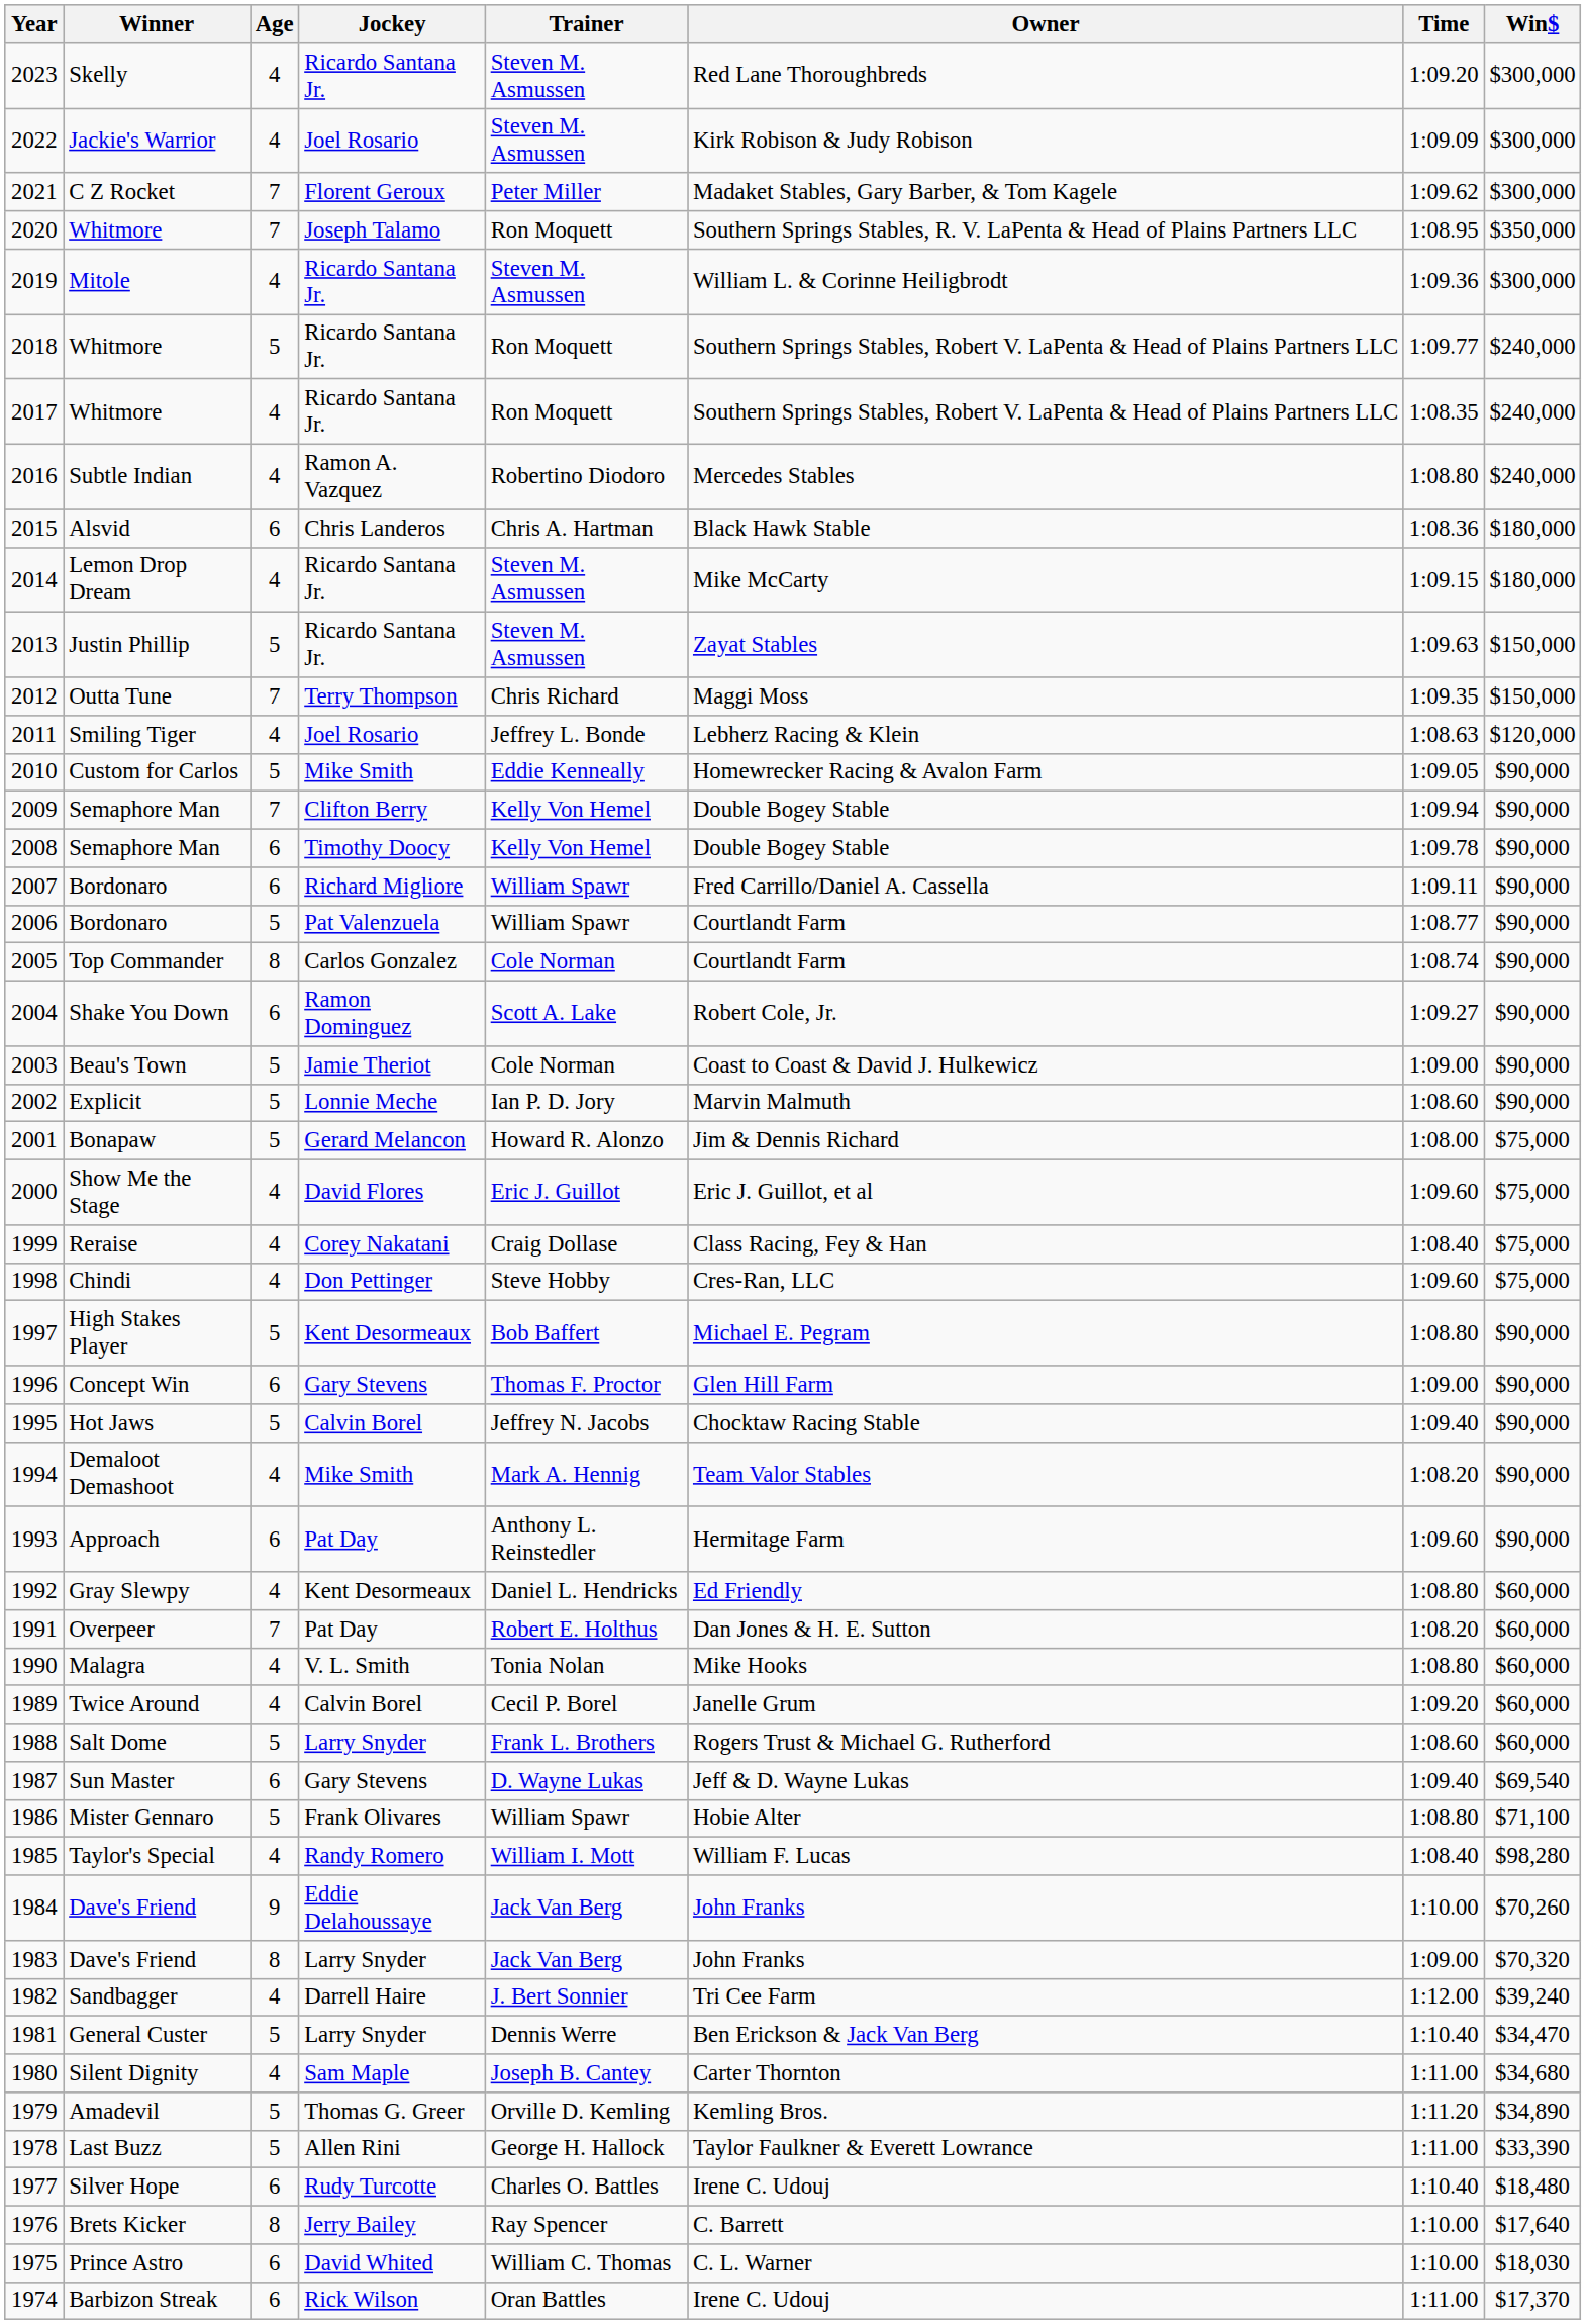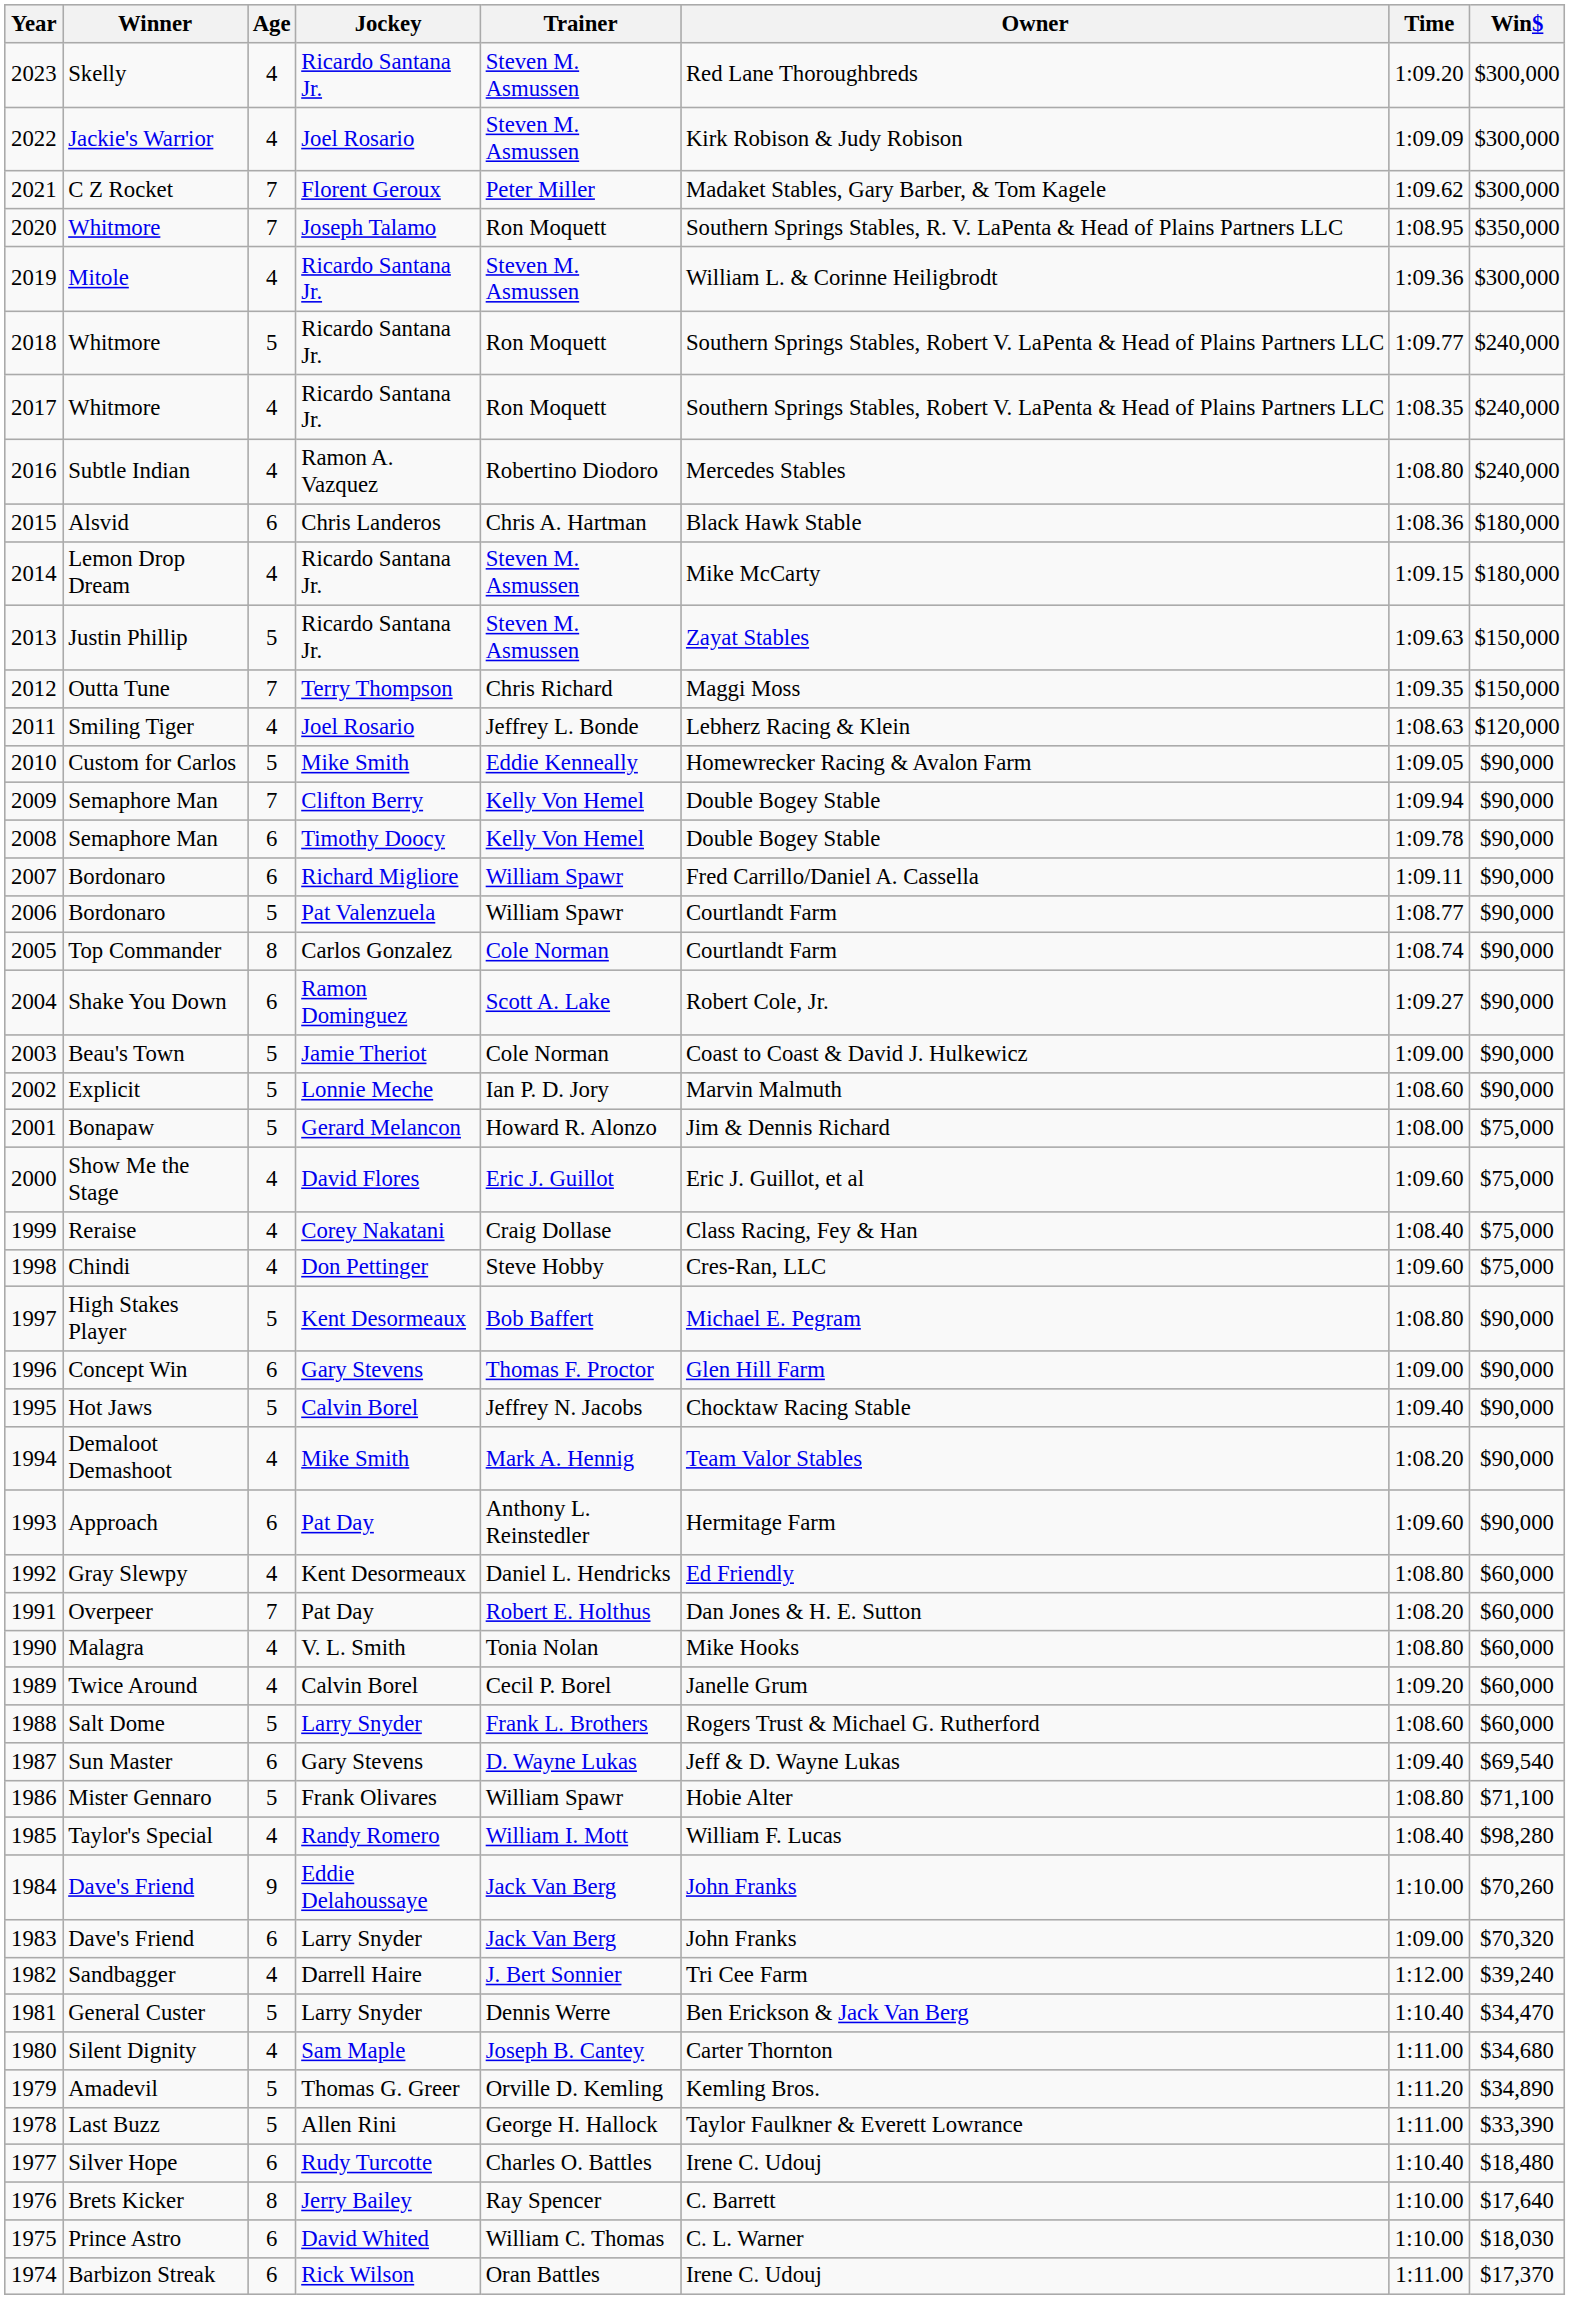1983 / Dave's Friend | Age: 8 -> 6
